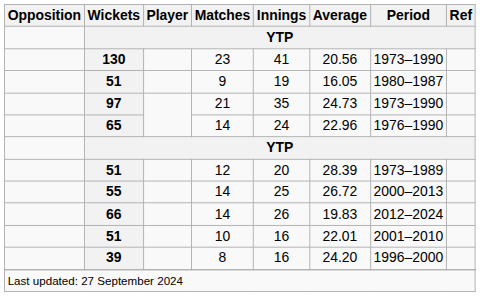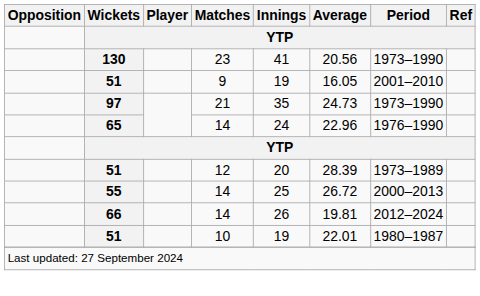51 / 9 | Period: 1980–1987 -> 2001–2010
66 | Average: 19.83 -> 19.81
51 / 10 | Innings: 16 -> 19
51 / 10 | Period: 2001–2010 -> 1980–1987
- row: 39 | 8 | 16 | 24.20 | 1996–2000
